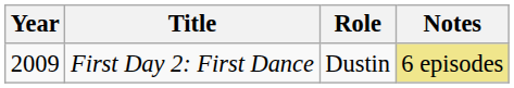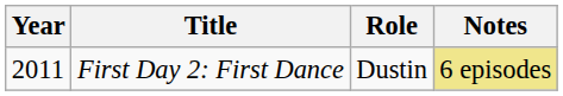First Day 2: First Dance | Year: 2009 -> 2011
